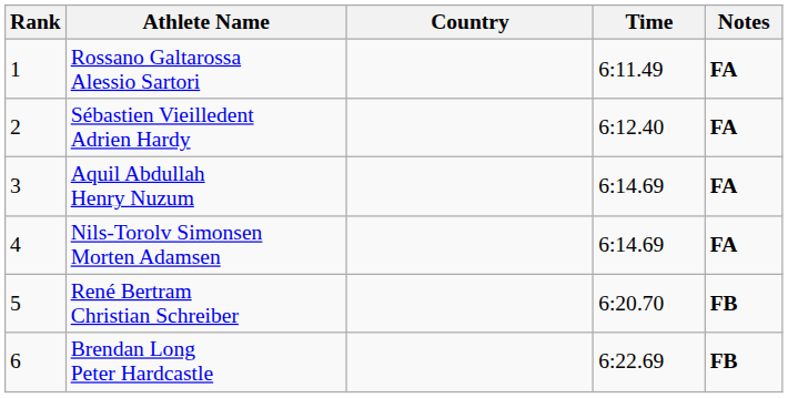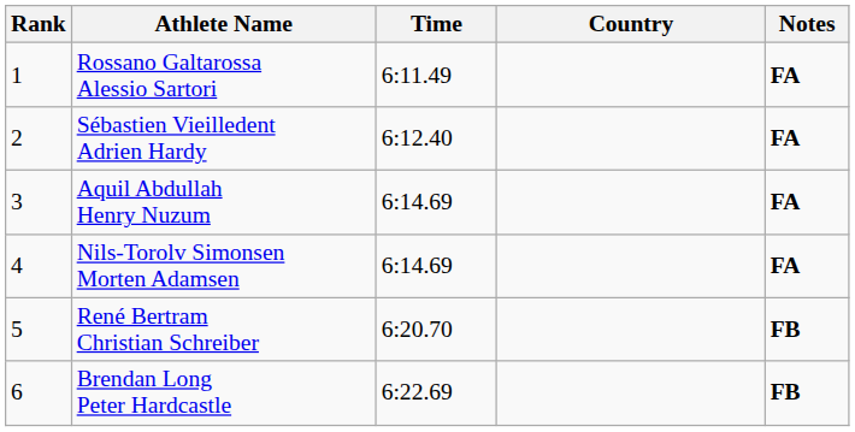columns swapped: Country <-> Time
